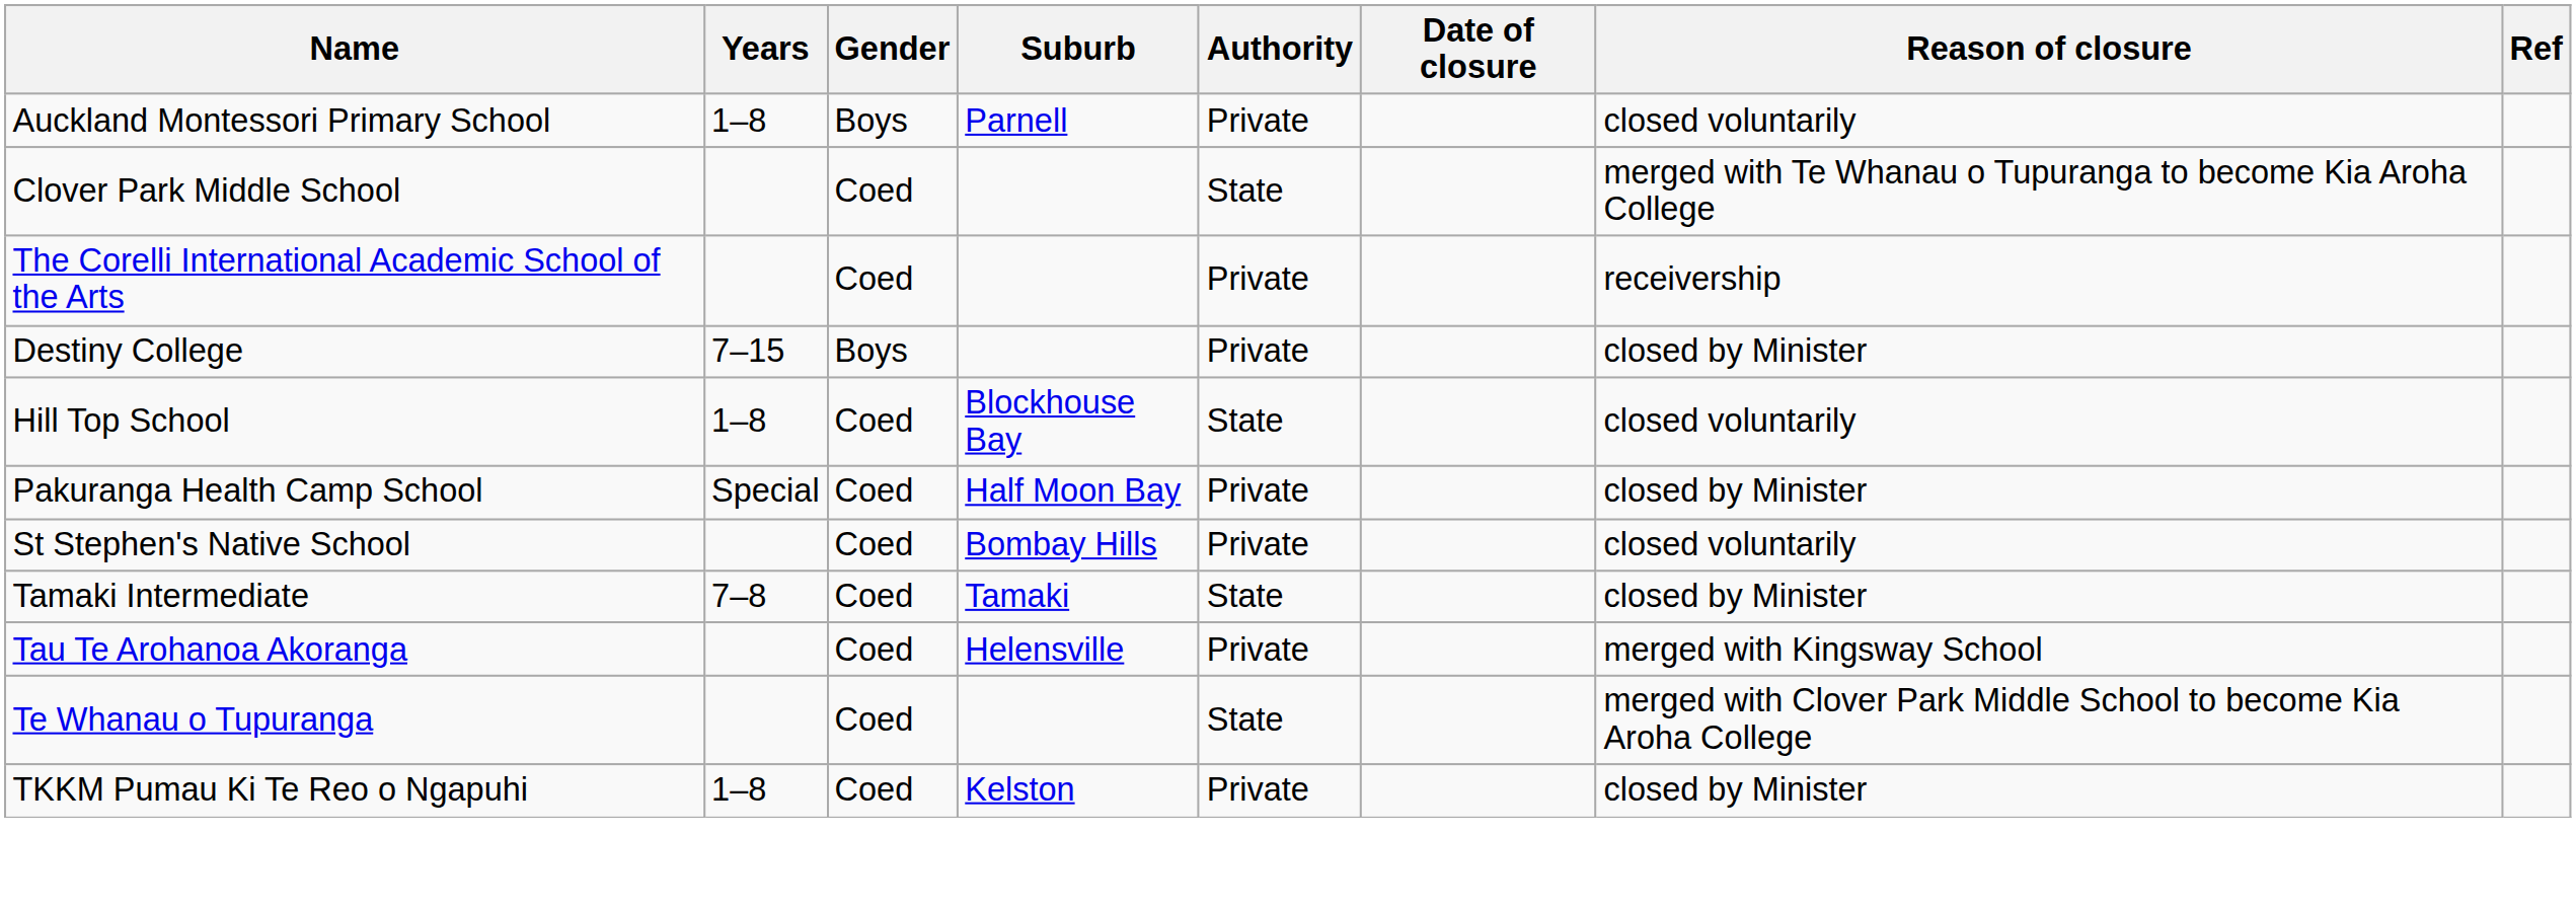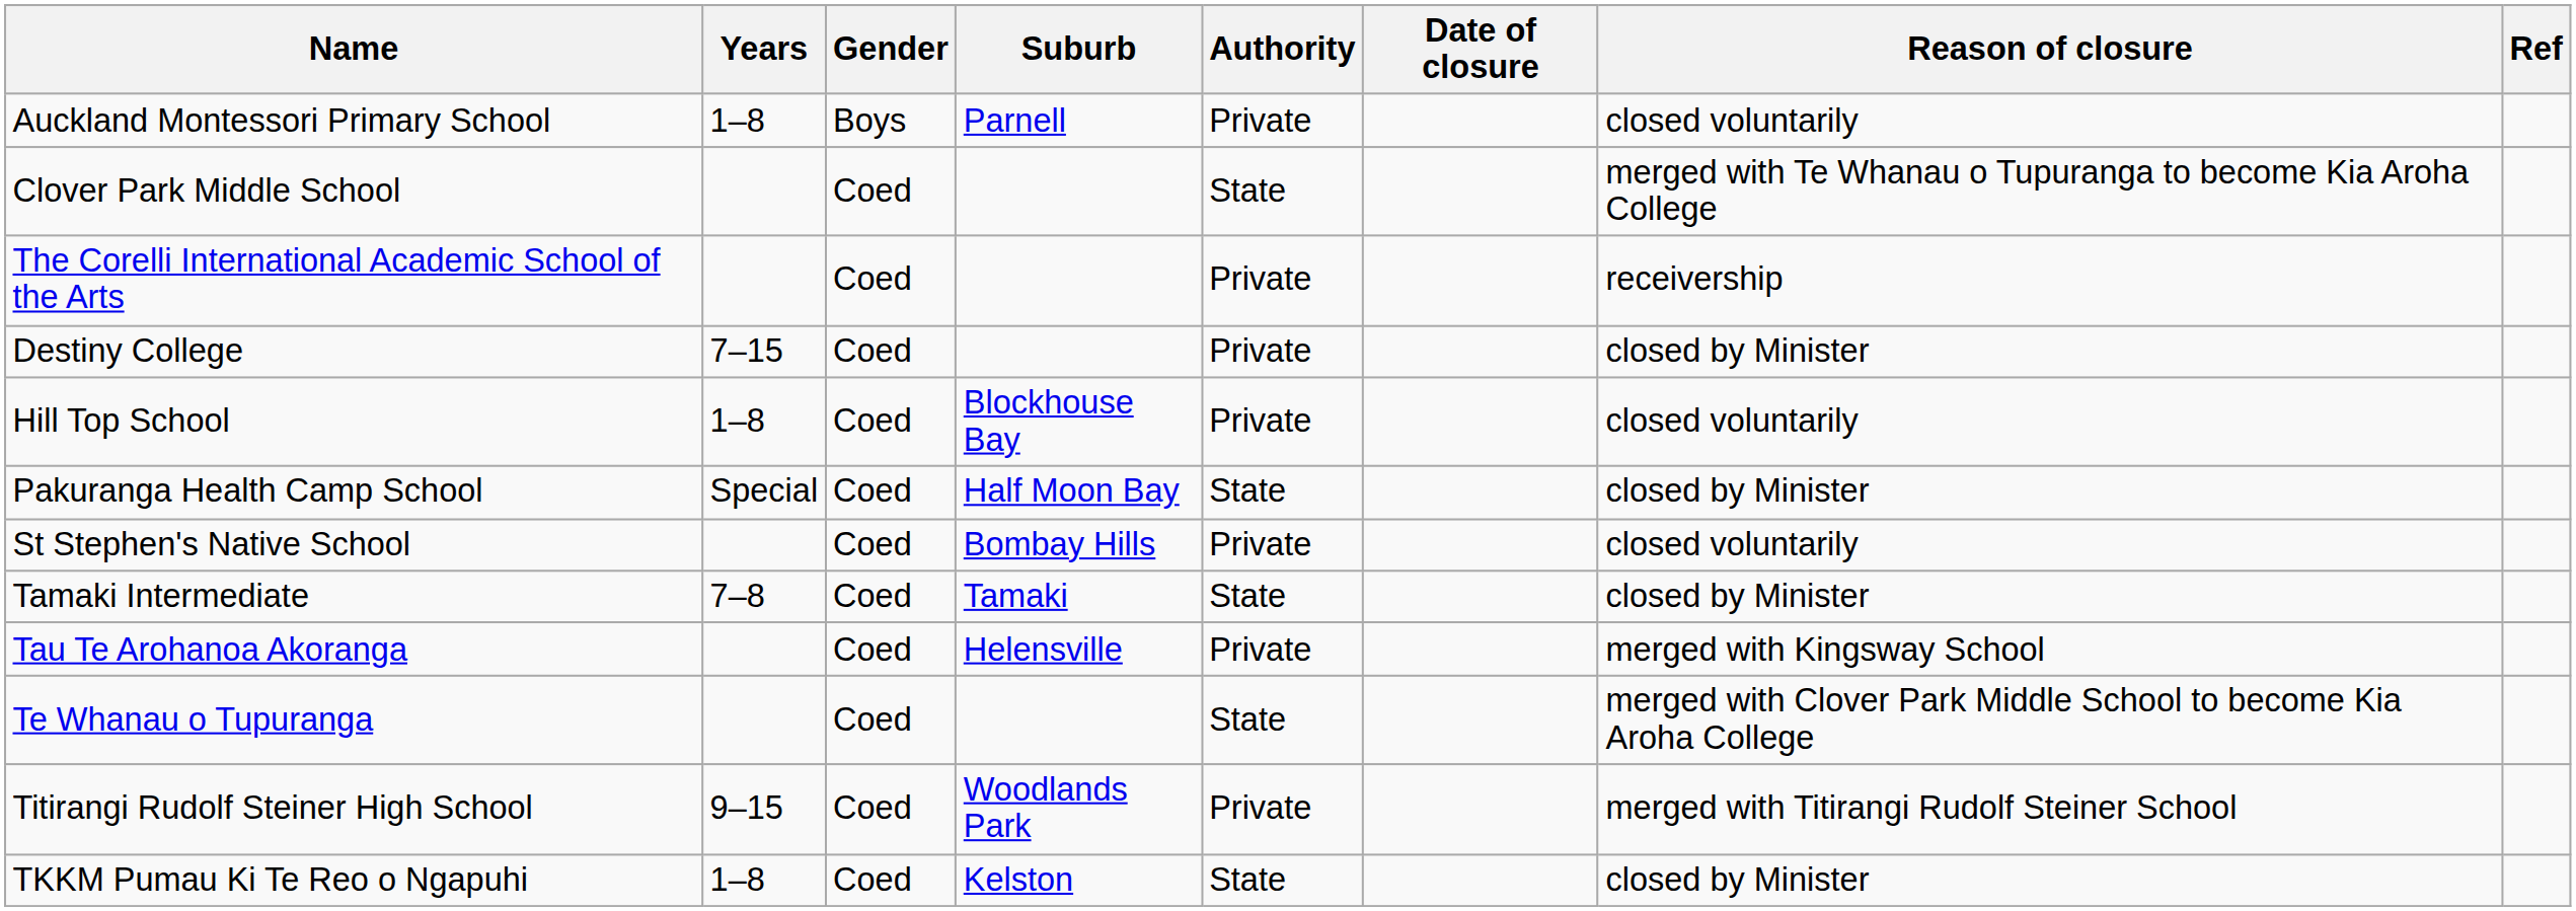Destiny College | Gender: Boys -> Coed
Hill Top School | Authority: State -> Private
Pakuranga Health Camp School | Authority: Private -> State
+ row: Titirangi Rudolf Steiner High School | 9–15 | Coed | Woodlands Park | Private | merged with Titirangi Rudolf Steiner School
TKKM Pumau Ki Te Reo o Ngapuhi | Authority: Private -> State
